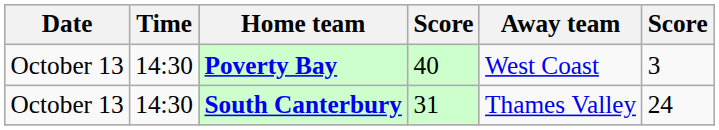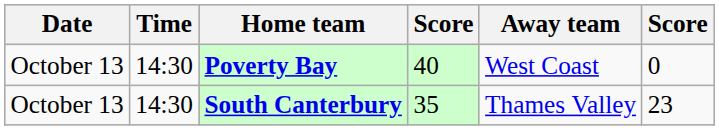Poverty Bay | column 6: 3 -> 0
South Canterbury | column 4: 31 -> 35
South Canterbury | column 6: 24 -> 23
